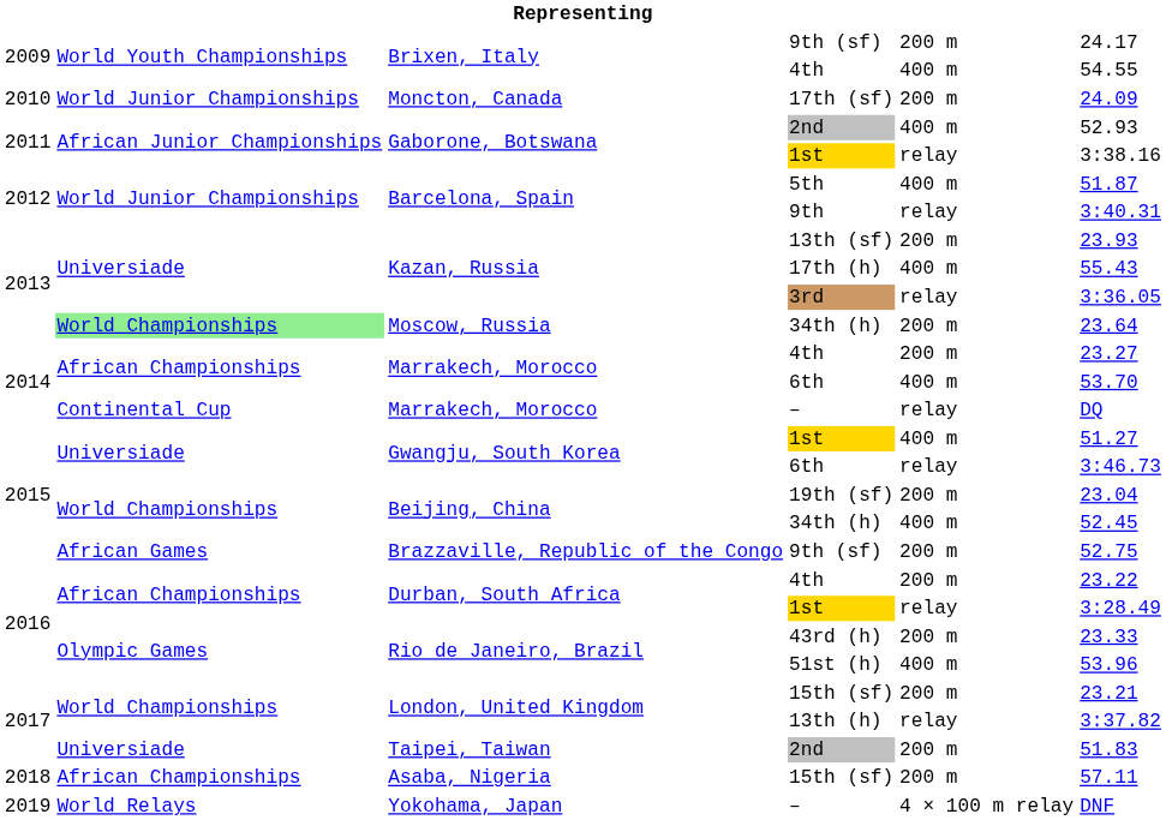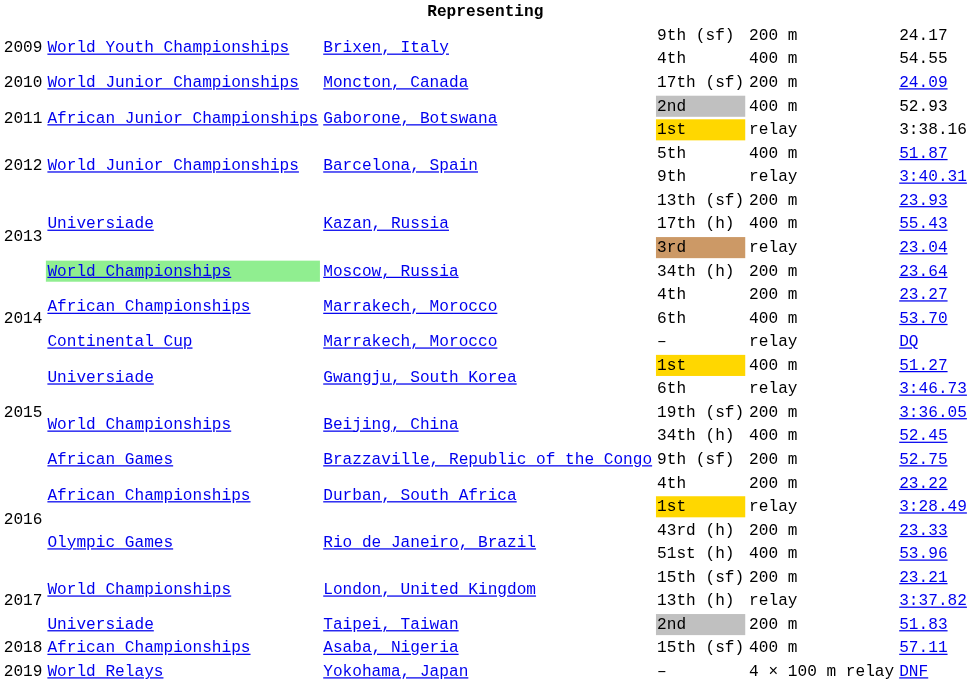3rd | column 6: 3:36.05 -> 23.04
19th (sf) | column 6: 23.04 -> 3:36.05
Asaba, Nigeria / 15th (sf) | column 5: 200 m -> 400 m
